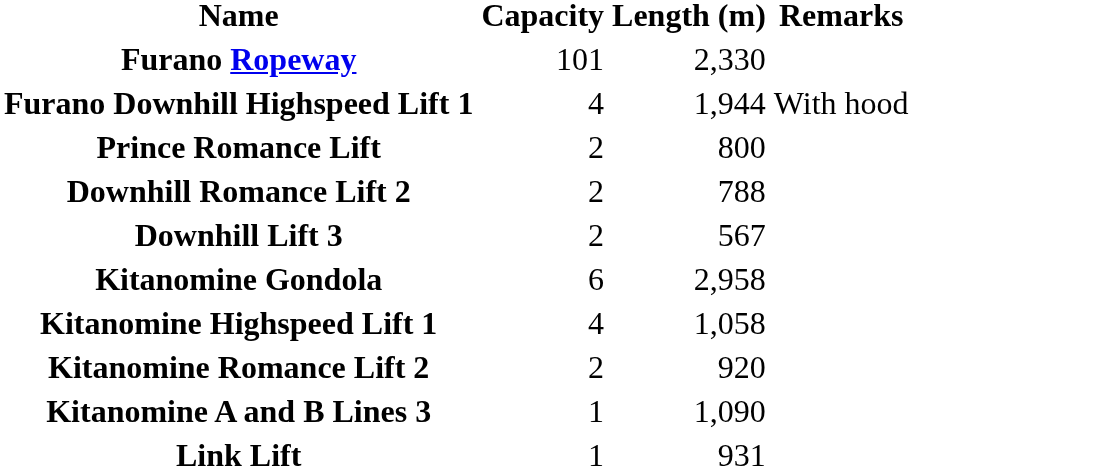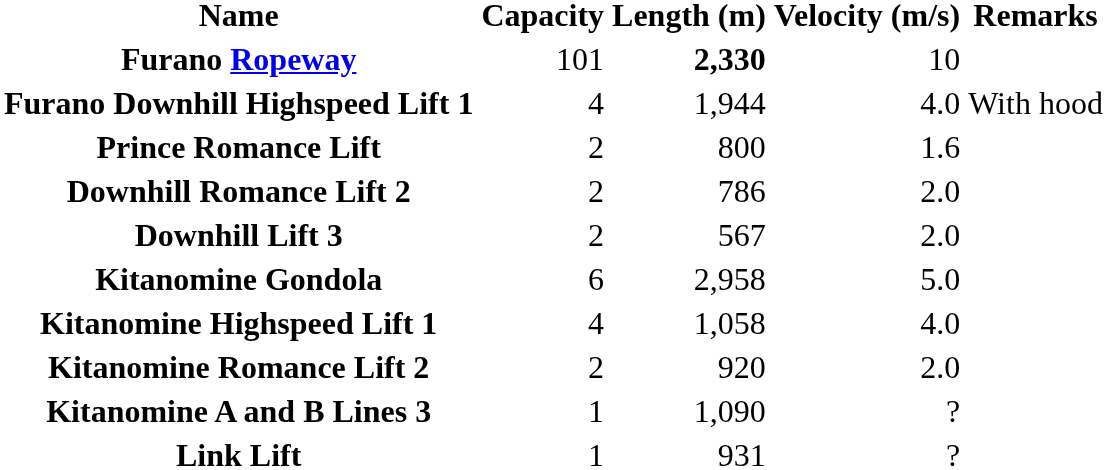+ column: Velocity (m/s) | 10 | 4.0 | 1.6 | 2.0 | 2.0 | 5.0 | 4.0 | 2.0 | ? | ?
Furano Ropeway | Length (m): normal -> bold
Downhill Romance Lift 2 | Length (m): 788 -> 786
